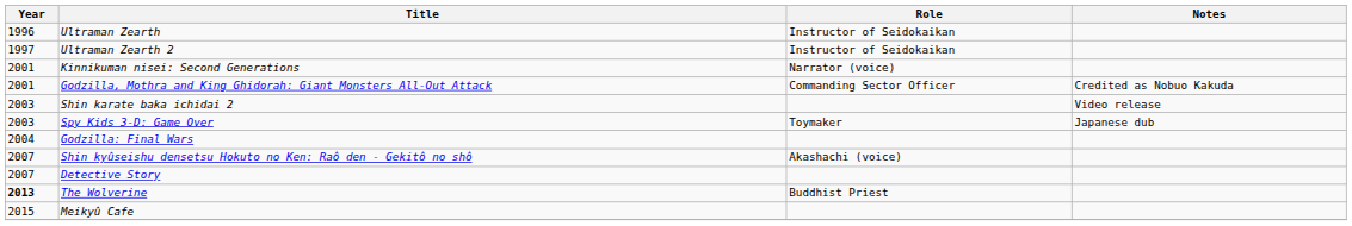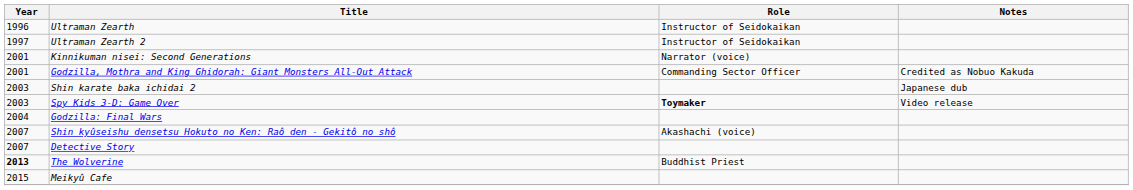Shin karate baka ichidai 2 | Notes: Video release -> Japanese dub
Spy Kids 3-D: Game Over | Role: normal -> bold
Spy Kids 3-D: Game Over | Notes: Japanese dub -> Video release
